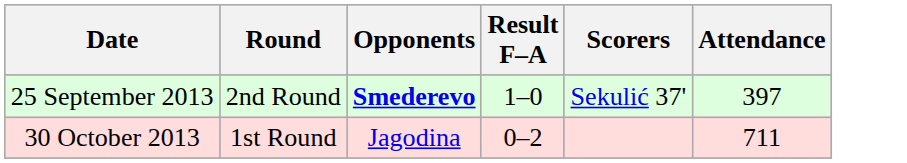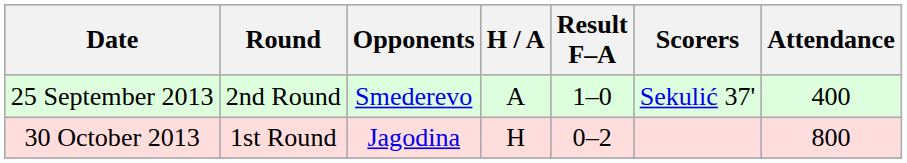+ column: H / A | A | H
25 September 2013 | Opponents: bold -> normal
25 September 2013 | Attendance: 397 -> 400
30 October 2013 | Attendance: 711 -> 800
